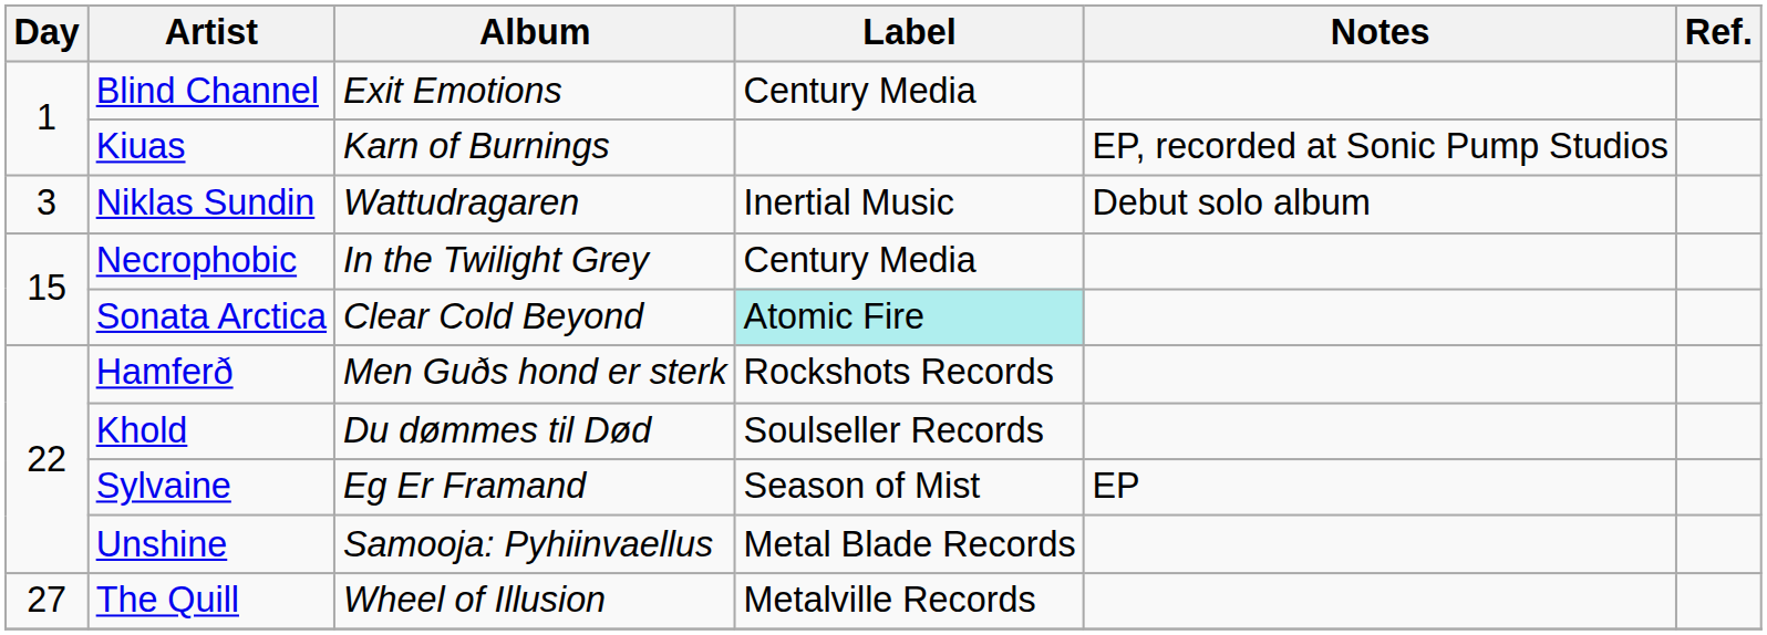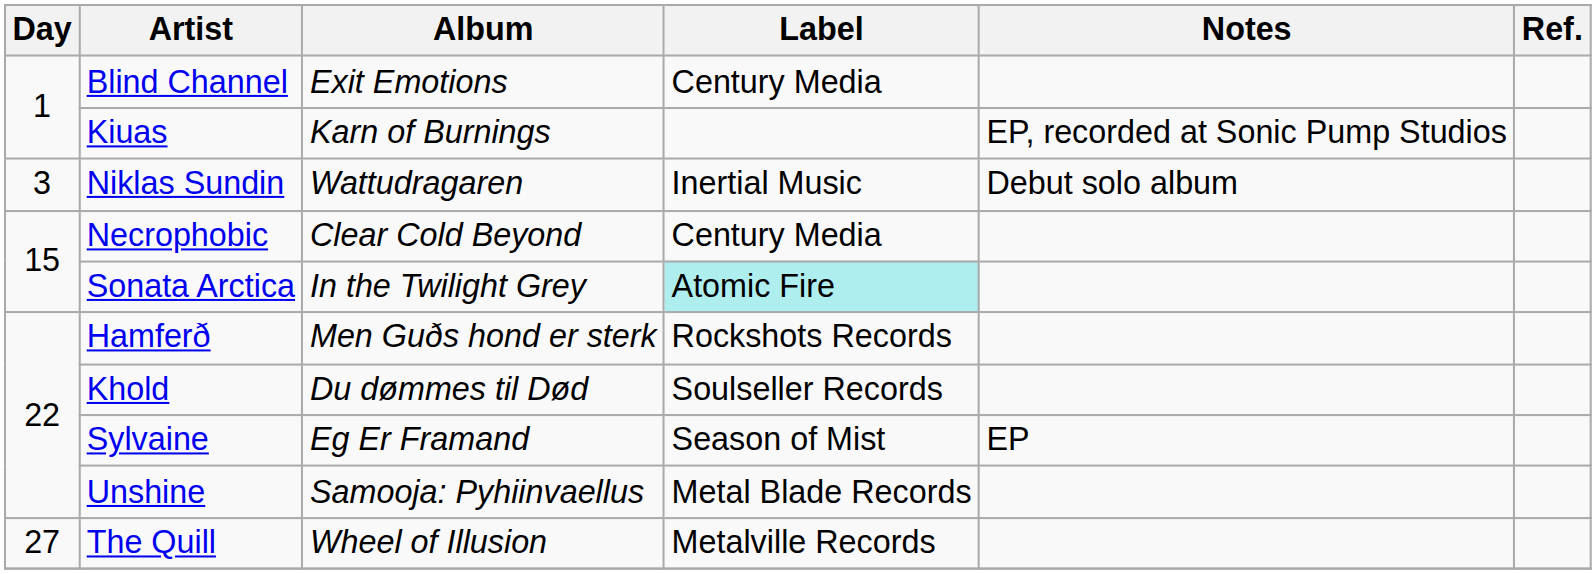Necrophobic | Album: In the Twilight Grey -> Clear Cold Beyond
Sonata Arctica | Album: Clear Cold Beyond -> In the Twilight Grey
